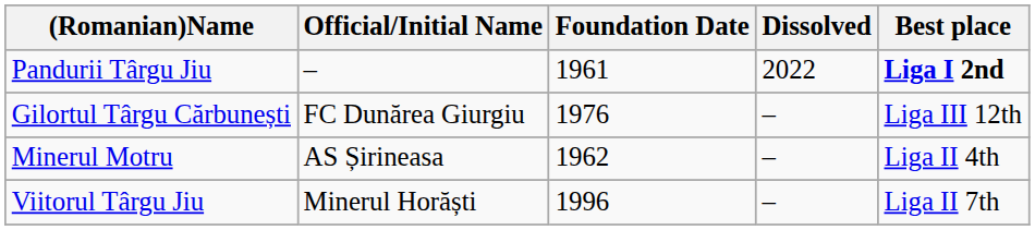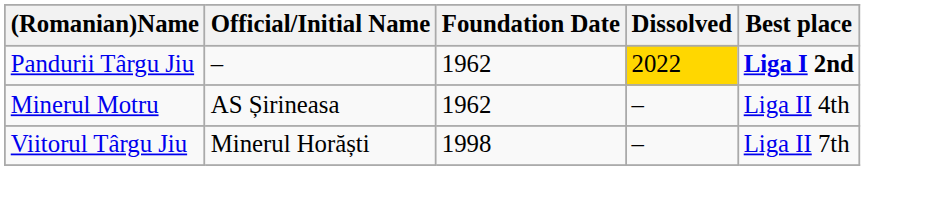Pandurii Târgu Jiu | Foundation Date: 1961 -> 1962
Pandurii Târgu Jiu | Dissolved: no background -> gold background
- row: Gilortul Târgu Cărbunești | FC Dunărea Giurgiu | 1976 | – | Liga III 12th
Viitorul Târgu Jiu | Foundation Date: 1996 -> 1998
